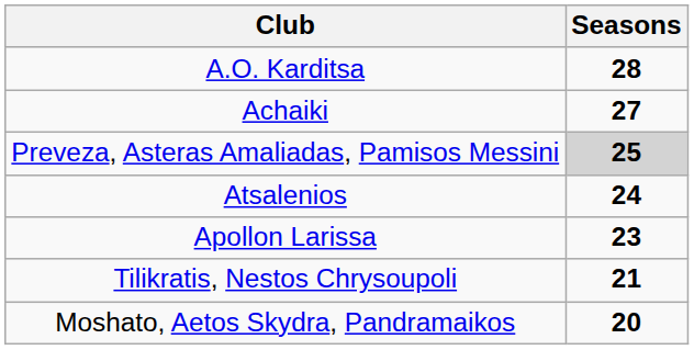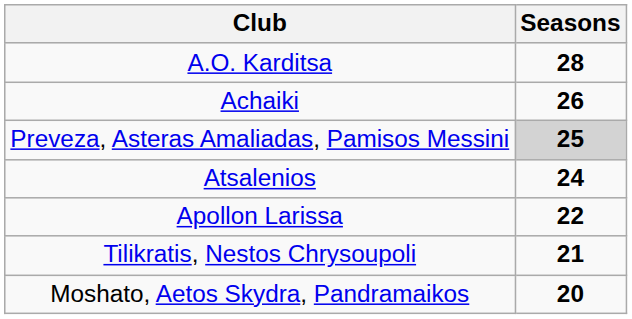Achaiki | Seasons: 27 -> 26
Apollon Larissa | Seasons: 23 -> 22
